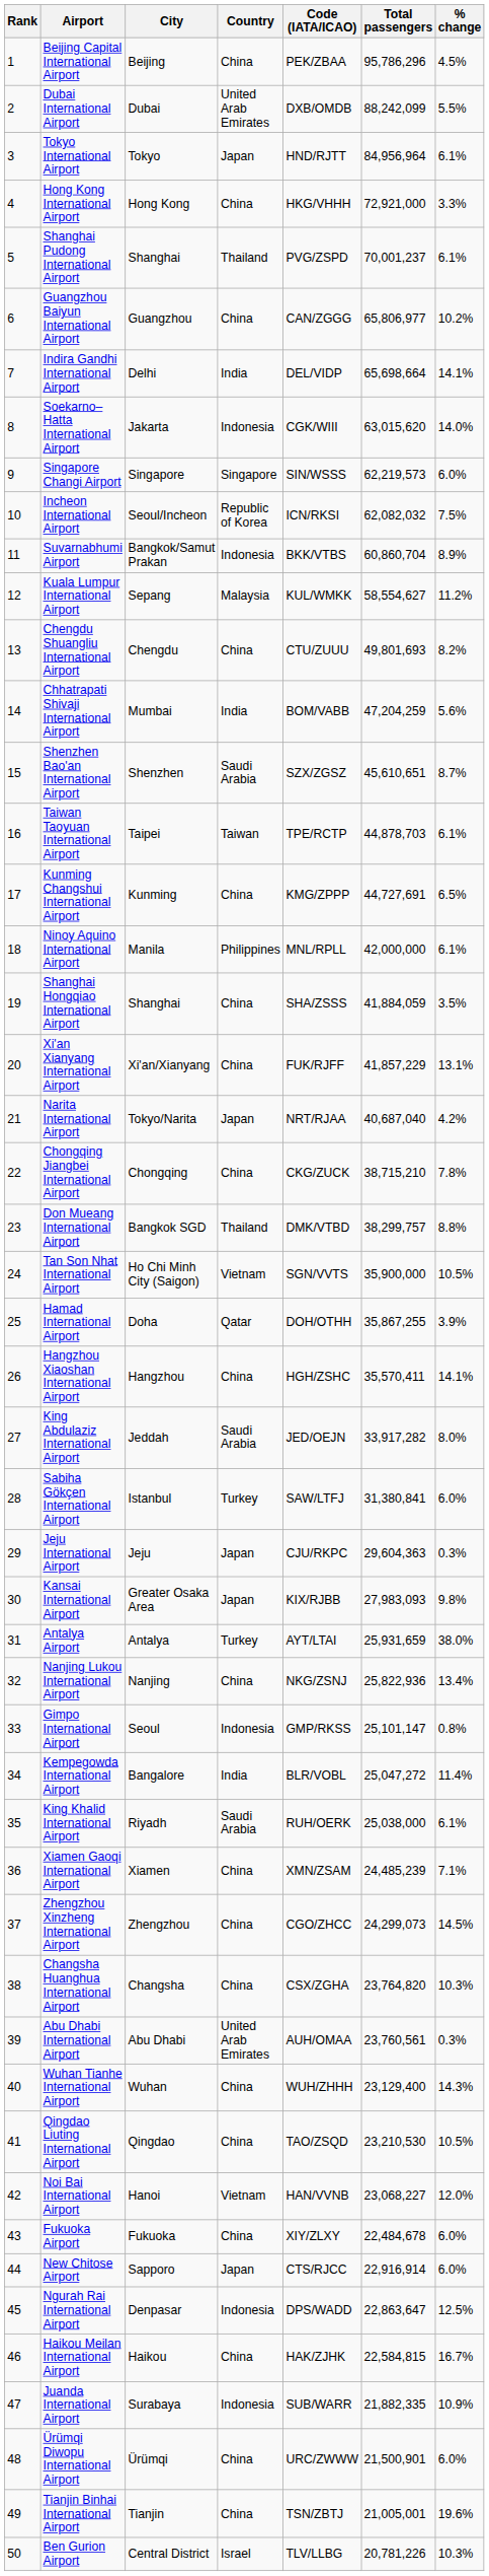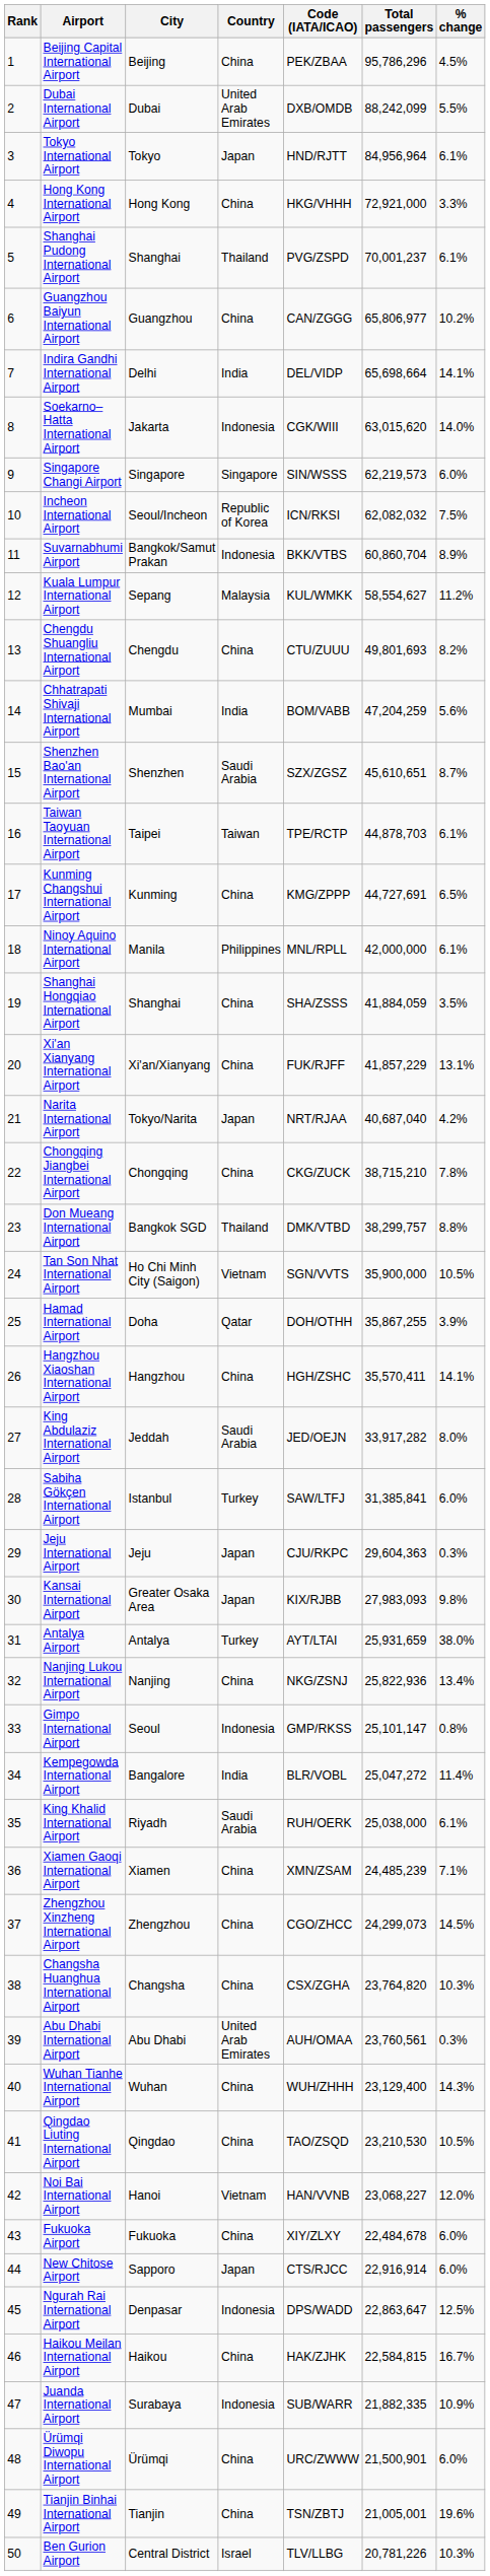Sabiha Gökçen International Airport | Total passengers: 31,380,841 -> 31,385,841
